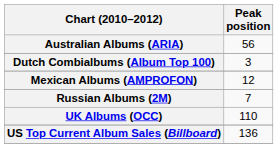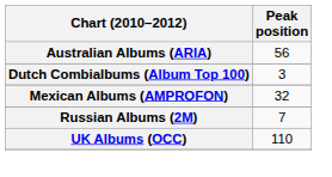Mexican Albums (AMPROFON) | Peak position: 12 -> 32
- row: US Top Current Album Sales (Billboard) | 136
